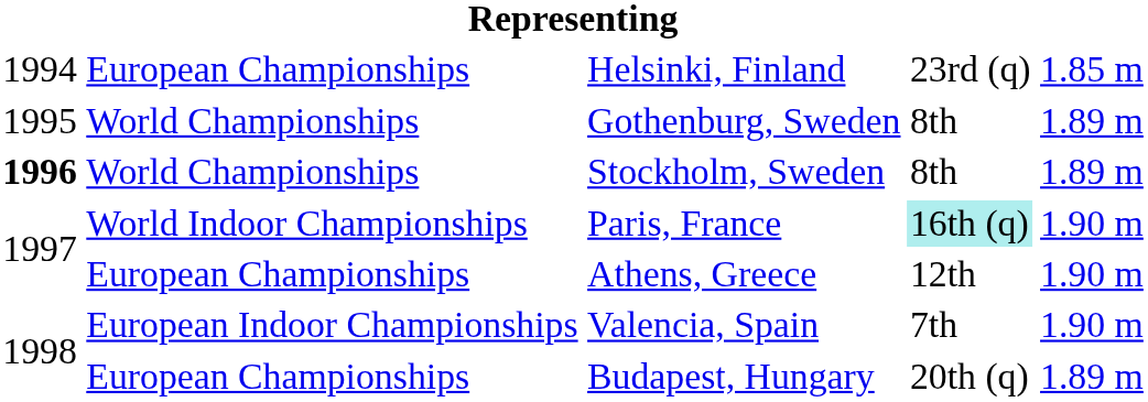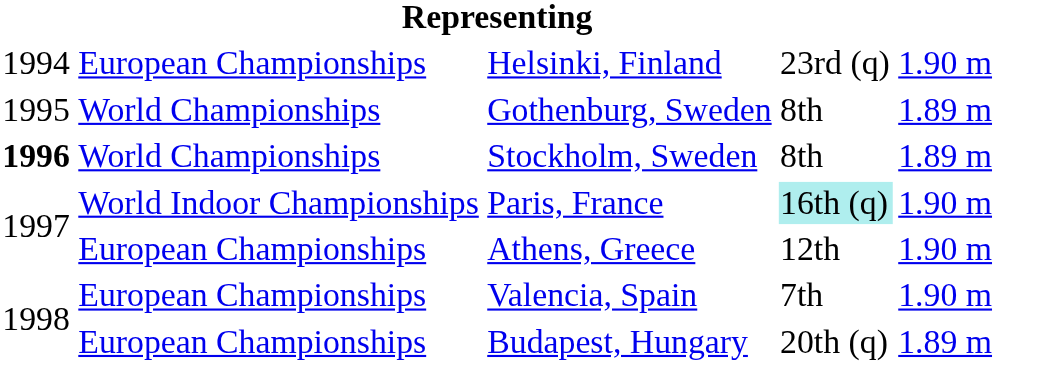Helsinki, Finland | column 5: 1.85 m -> 1.90 m
Valencia, Spain | column 2: European Indoor Championships -> European Championships
